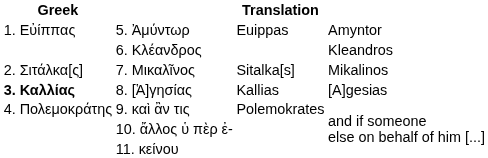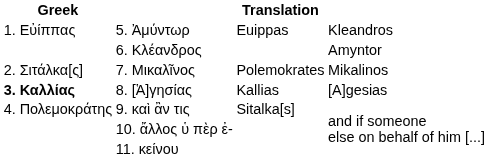5. Ἀμύντωρ | column 4: Amyntor -> Kleandros
6. Κλέανδρος | column 4: Kleandros -> Amyntor
7. Μικαλῖνος | Translation: Sitalka[s] -> Polemokrates
9. καὶ ἂν τις | Translation: Polemokrates -> Sitalka[s]
